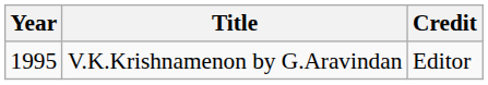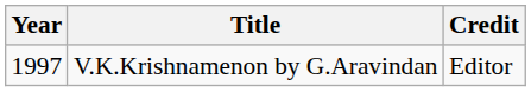V.K.Krishnamenon by G.Aravindan | Year: 1995 -> 1997
